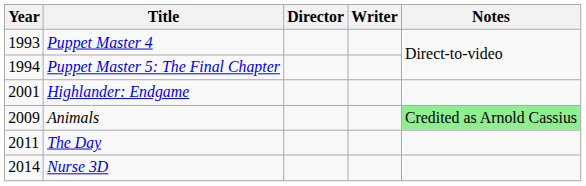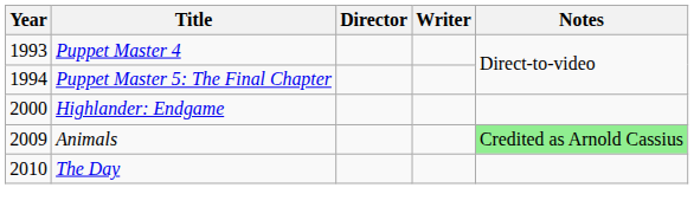Highlander: Endgame | Year: 2001 -> 2000
The Day | Year: 2011 -> 2010
- row: 2014 | Nurse 3D
